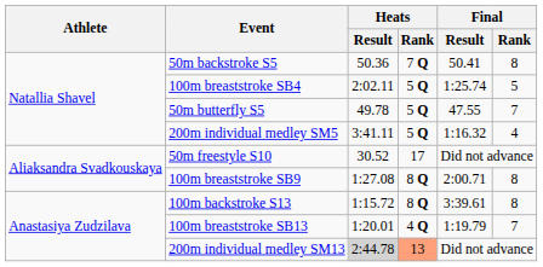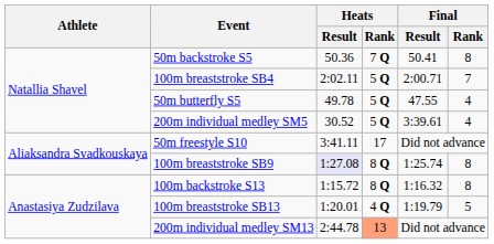100m breaststroke SB4 | Final / Result: 1:25.74 -> 2:00.71
100m breaststroke SB4 | Final / Rank: 5 -> 7
50m butterfly S5 | Final / Rank: 7 -> 4
200m individual medley SM5 | Heats / Result: 3:41.11 -> 30.52
200m individual medley SM5 | Final / Result: 1:16.32 -> 3:39.61
50m freestyle S10 | Heats / Result: 30.52 -> 3:41.11
100m breaststroke SB9 | Heats / Result: no background -> lavender background
100m breaststroke SB9 | Final / Result: 2:00.71 -> 1:25.74
100m backstroke S13 | Final / Result: 3:39.61 -> 1:16.32
100m breaststroke SB13 | Final / Rank: 7 -> 5
200m individual medley SM13 | Heats / Result: lightgrey background -> no background
